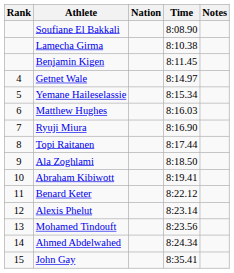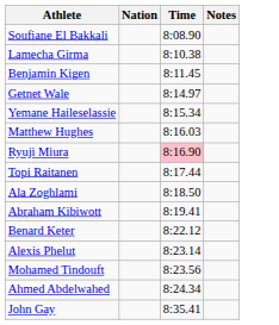- column: Rank | 4 | 5 | 6 | 7 | 8 | 9 | 10 | 11 | 12 | 13 | 14 | 15
Ryuji Miura | Time: no background -> pink background
